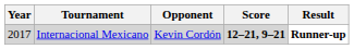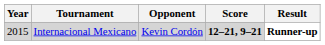Internacional Mexicano | Year: 2017 -> 2015
